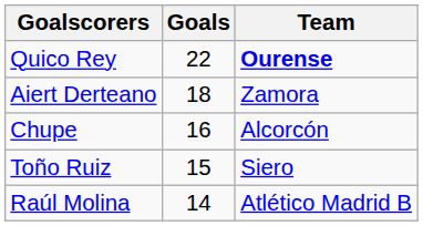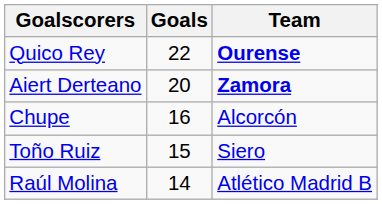Aiert Derteano | Goals: 18 -> 20
Aiert Derteano | Team: normal -> bold
